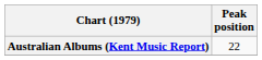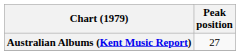Australian Albums (Kent Music Report) | Peak position: 22 -> 27
